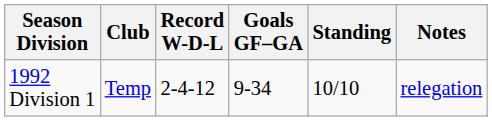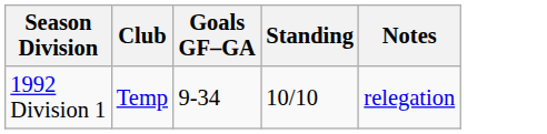- column: Record W-D-L | 2-4-12
